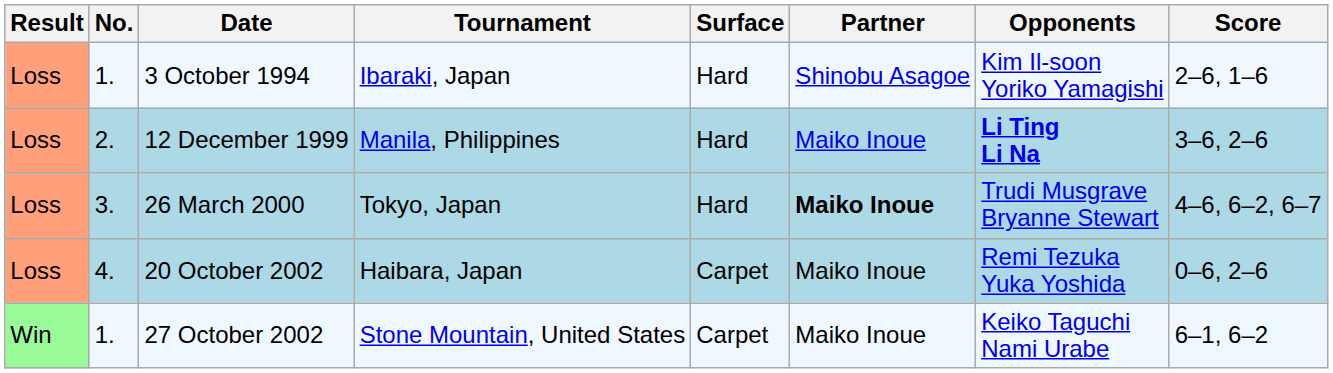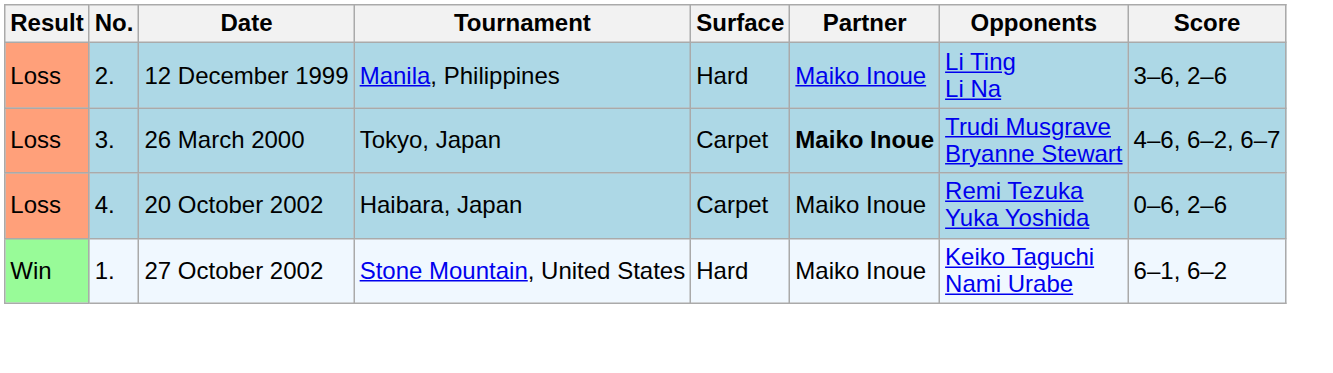- row: Loss | 1. | 3 October 1994 | Ibaraki, Japan | Hard | Shinobu Asagoe | Kim Il-soon Yoriko Yamagishi | 2–6, 1–6
12 December 1999 | Opponents: bold -> normal
26 March 2000 | Surface: Hard -> Carpet
27 October 2002 | Surface: Carpet -> Hard
